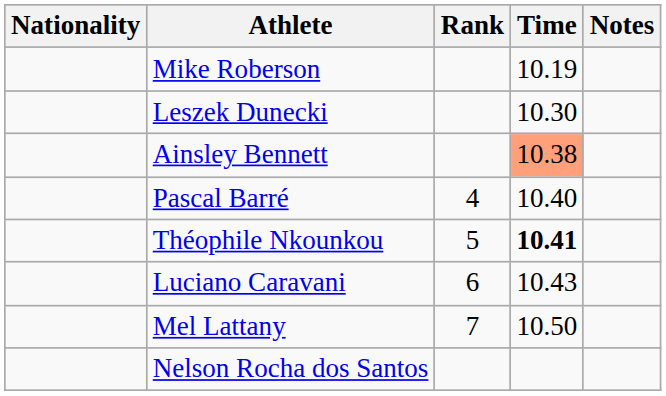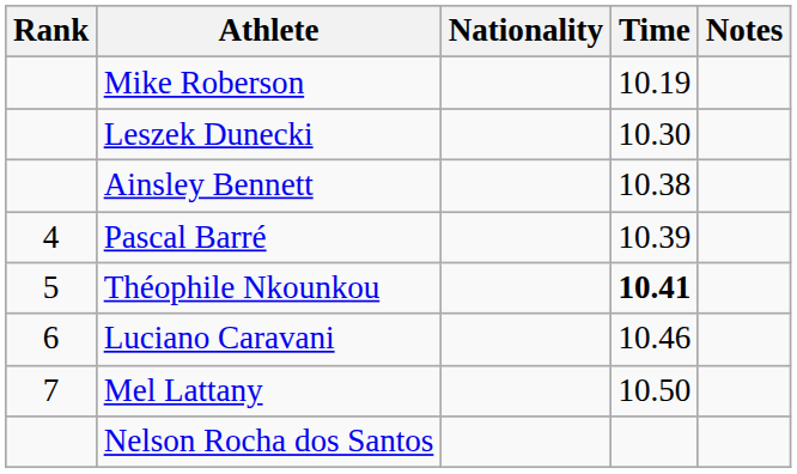columns swapped: Rank <-> Nationality
Ainsley Bennett | Time: lightsalmon background -> no background
Pascal Barré | Time: 10.40 -> 10.39
Luciano Caravani | Time: 10.43 -> 10.46
